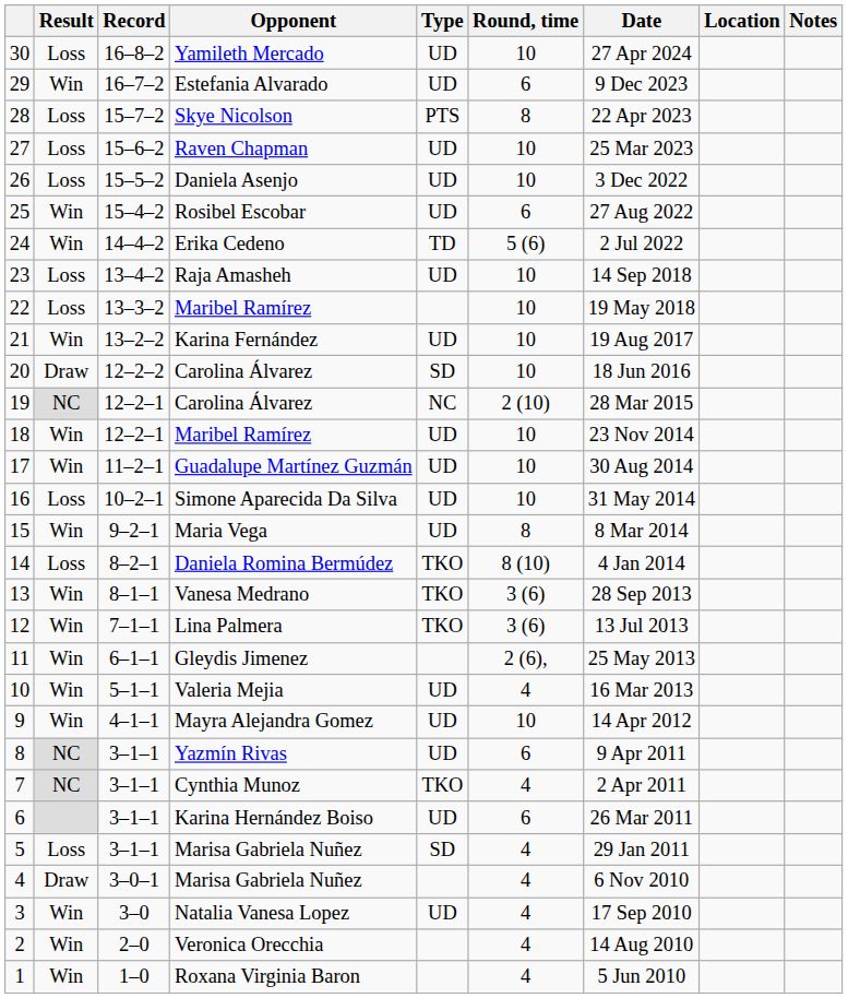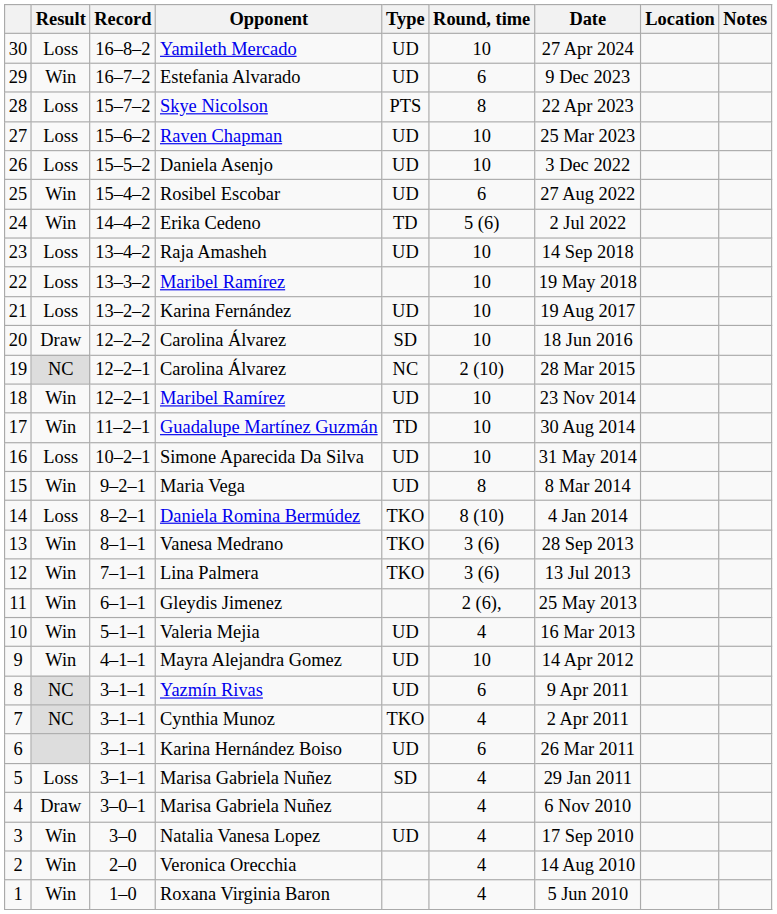Karina Fernández | Result: Win -> Loss
Guadalupe Martínez Guzmán | Type: UD -> TD
